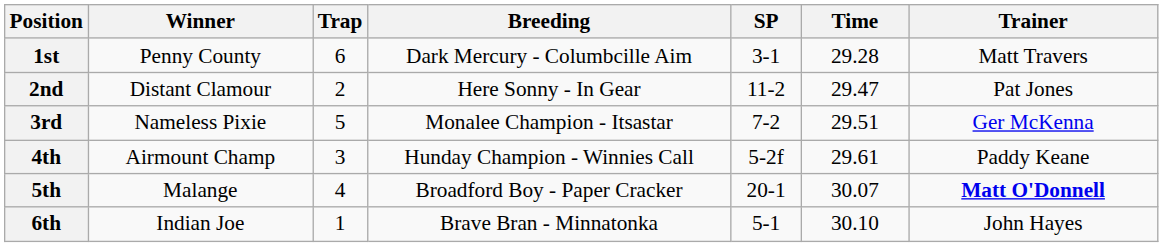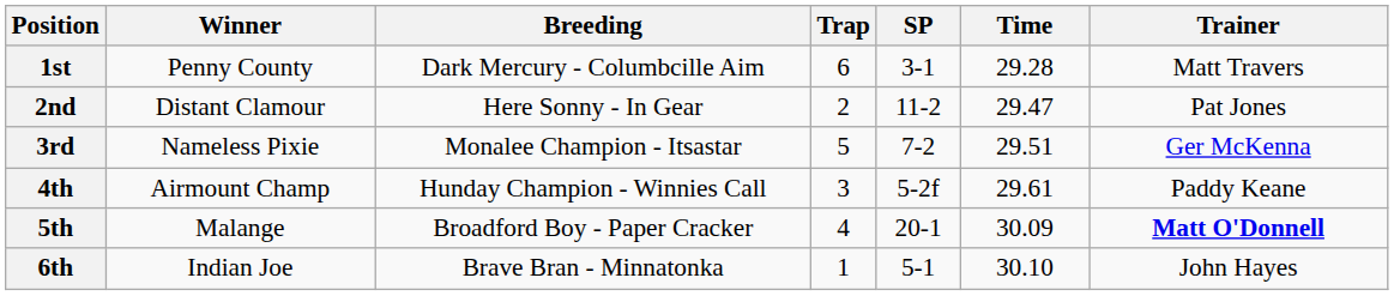columns swapped: Breeding <-> Trap
5th | Time: 30.07 -> 30.09
